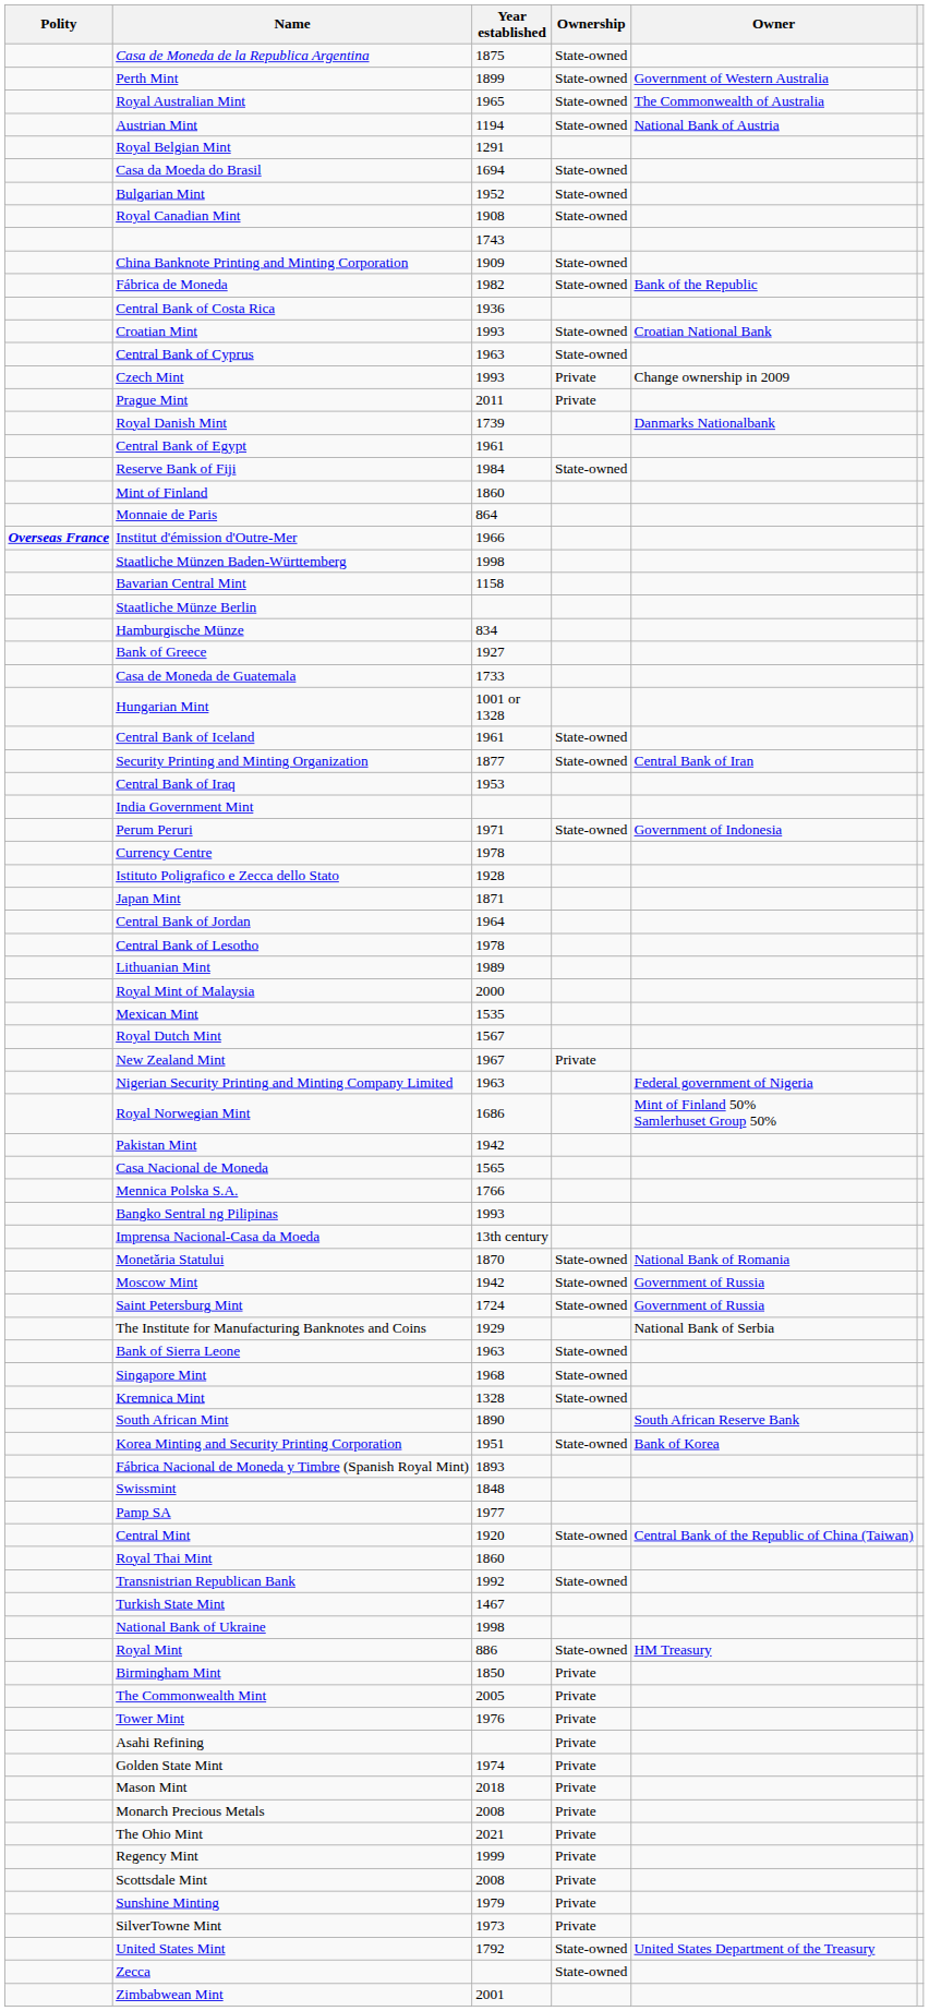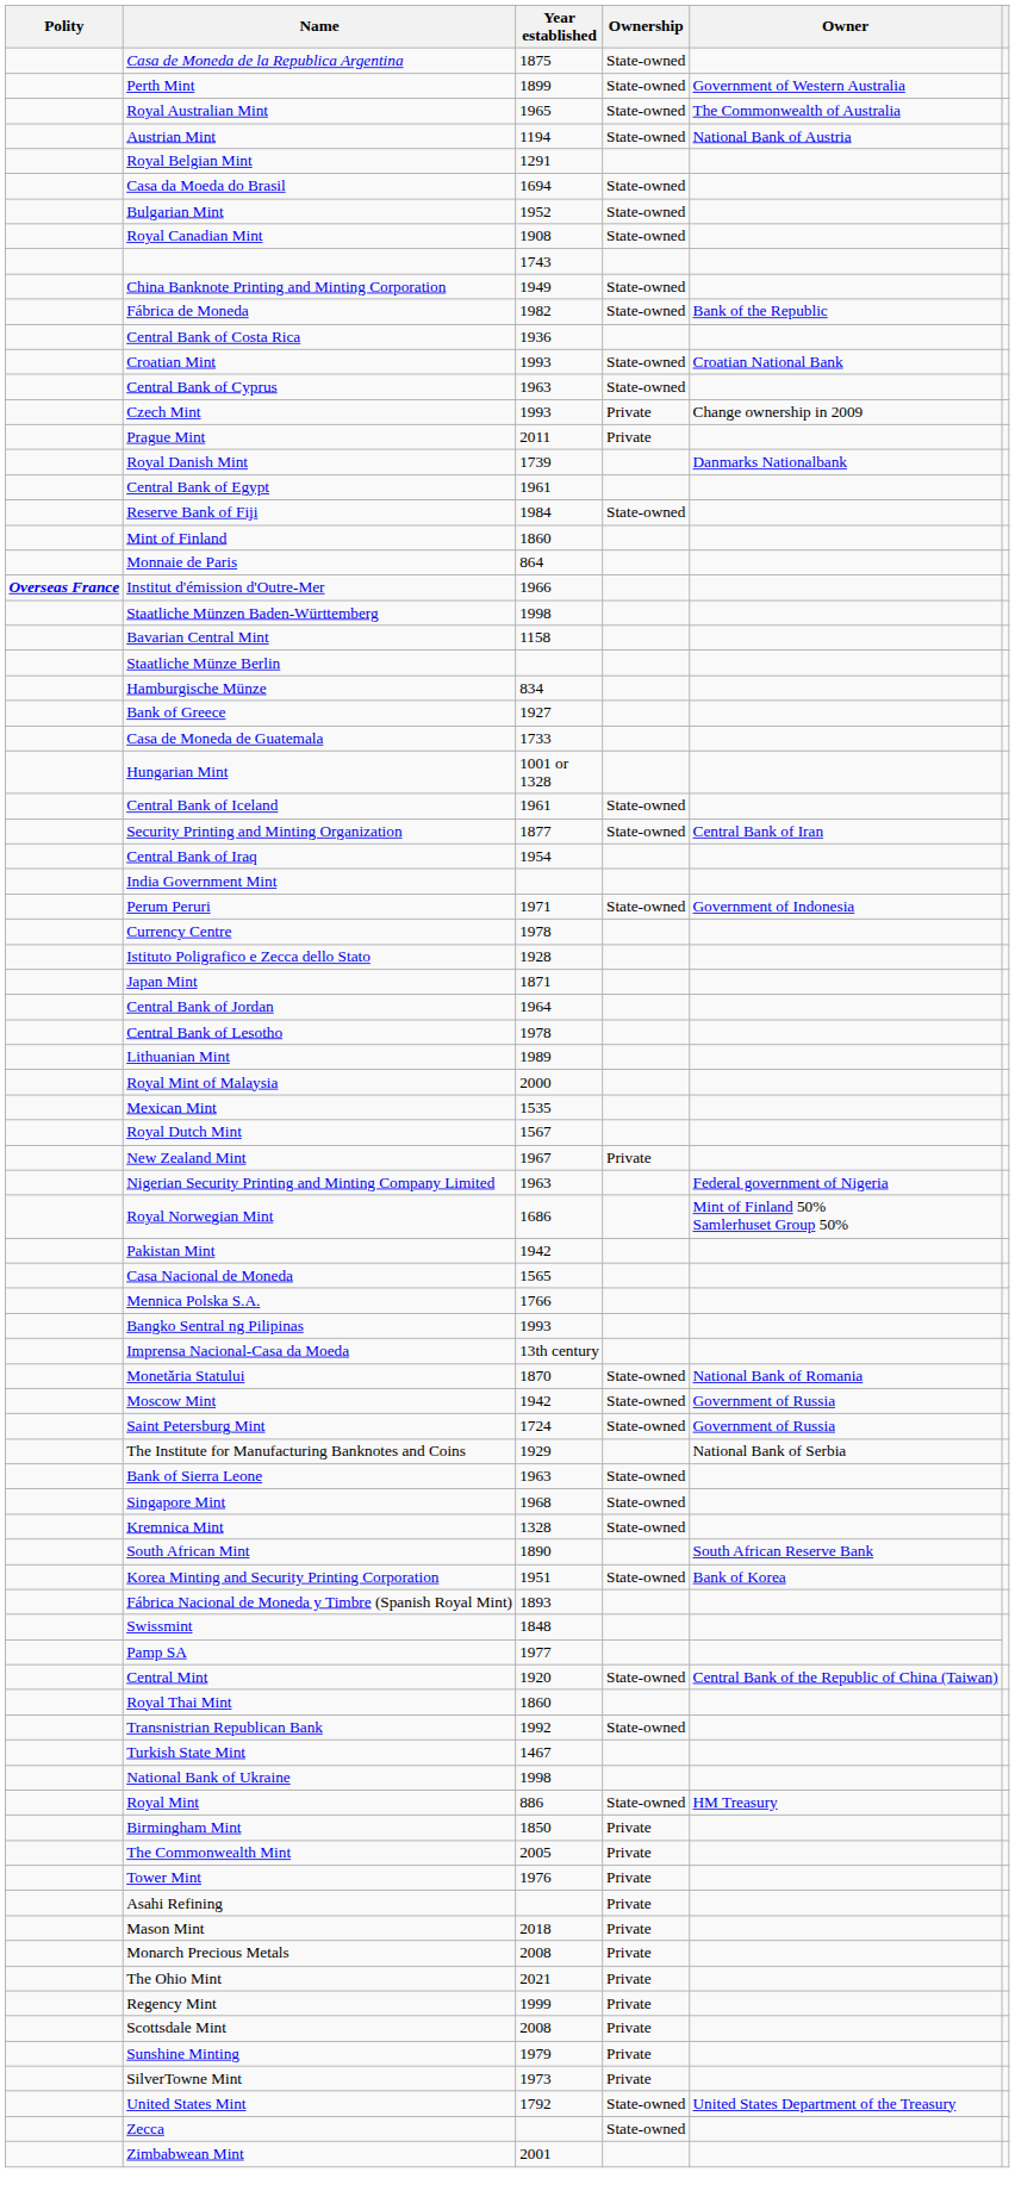China Banknote Printing and Minting Corporation | Year established: 1909 -> 1949
Central Bank of Iraq | Year established: 1953 -> 1954
- row: Golden State Mint | 1974 | Private
